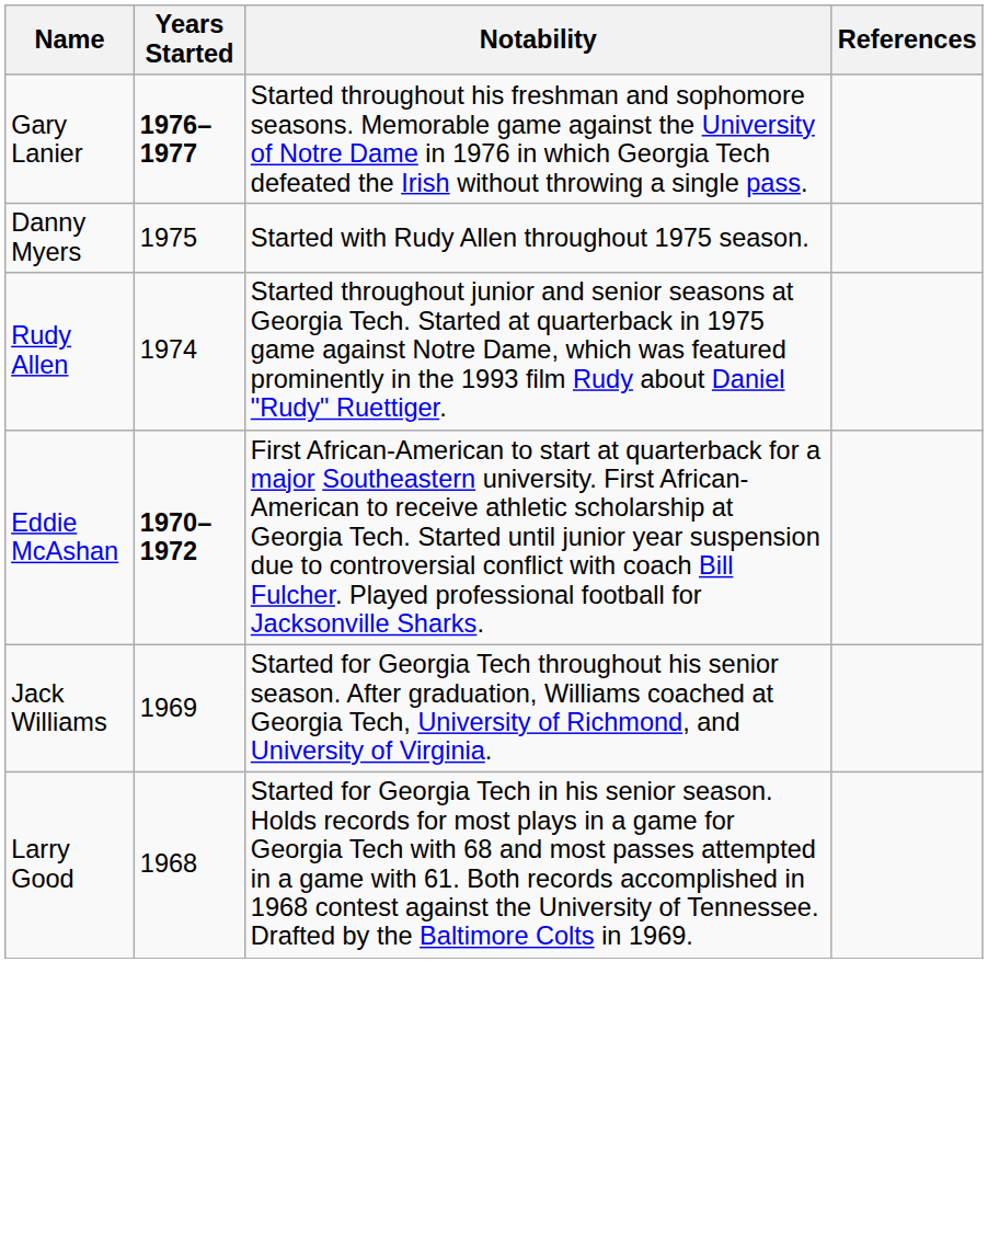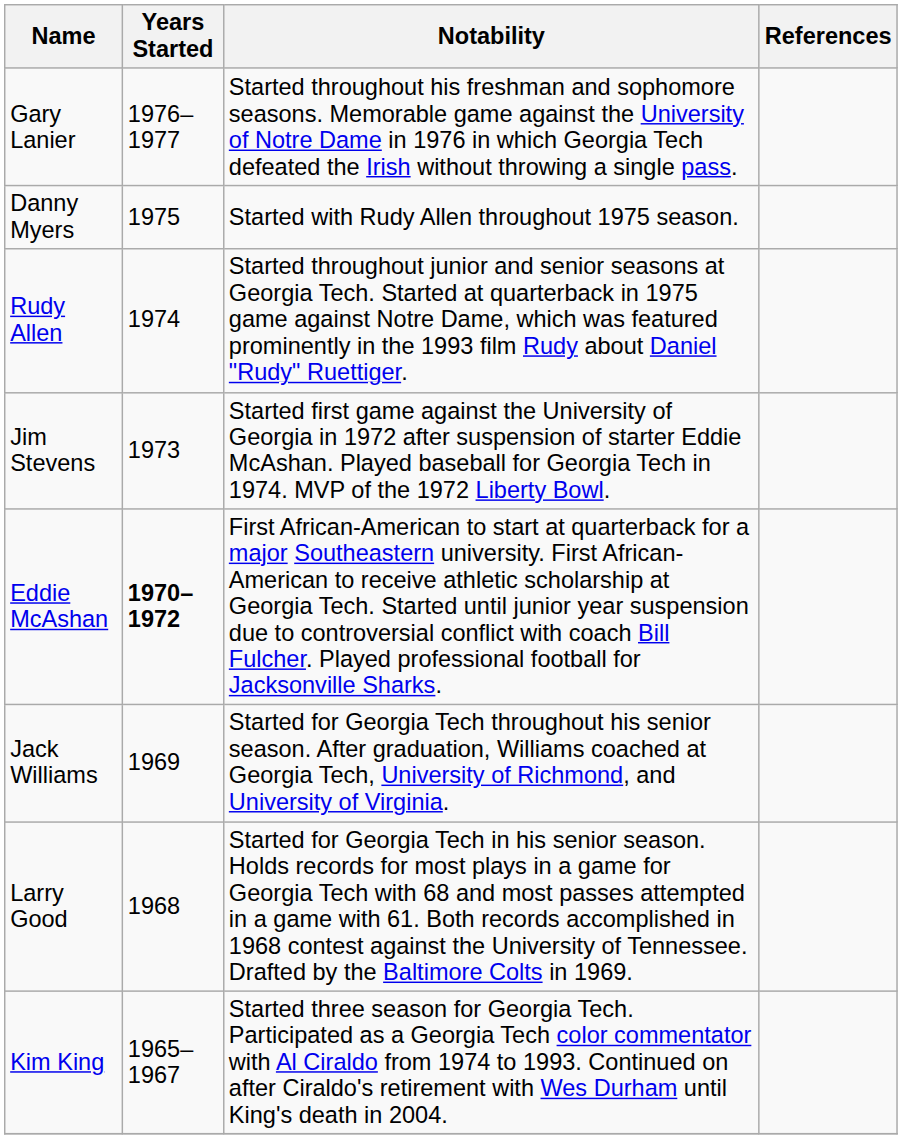Gary Lanier | Years Started: bold -> normal
+ row: Jim Stevens | 1973 | Started first game against the University of Georgia in 1972 after suspension of starter Eddie McAshan. Played baseball for Georgia Tech in 1974. MVP of the 1972 Liberty Bowl.
+ row: Kim King | 1965–1967 | Started three season for Georgia Tech. Participated as a Georgia Tech color commentator with Al Ciraldo from 1974 to 1993. Continued on after Ciraldo's retirement with Wes Durham until King's death in 2004.
